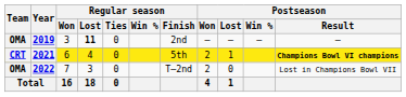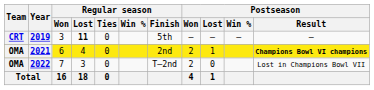2019 | Team: OMA -> CRT
2019 | Regular season / Finish: 2nd -> 5th
2021 | Team: CRT -> OMA
2021 | Regular season / Finish: 5th -> 2nd
